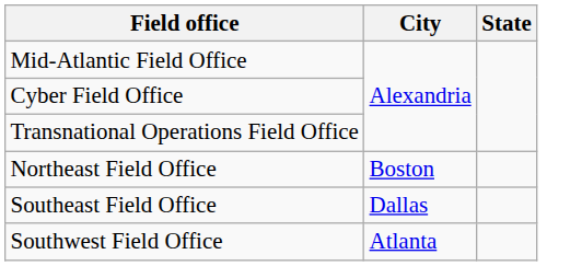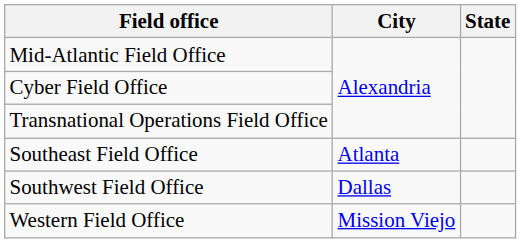- row: Northeast Field Office | Boston
Southeast Field Office | City: Dallas -> Atlanta
Southwest Field Office | City: Atlanta -> Dallas
+ row: Western Field Office | Mission Viejo
